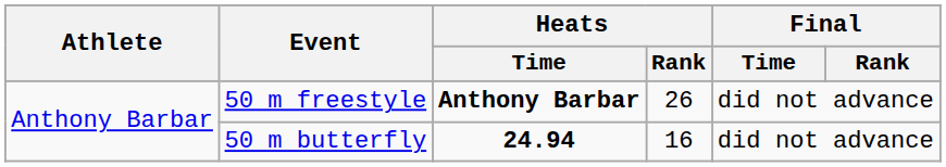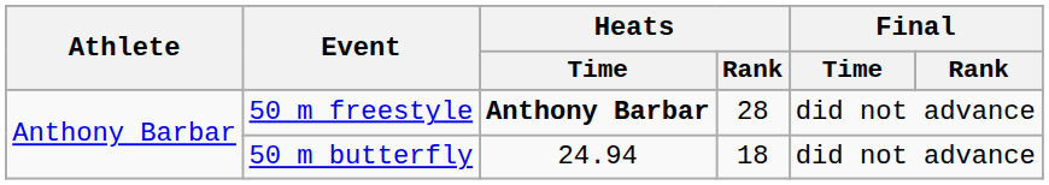50 m freestyle | Heats / Rank: 26 -> 28
50 m butterfly | Heats / Time: bold -> normal
50 m butterfly | Heats / Rank: 16 -> 18
